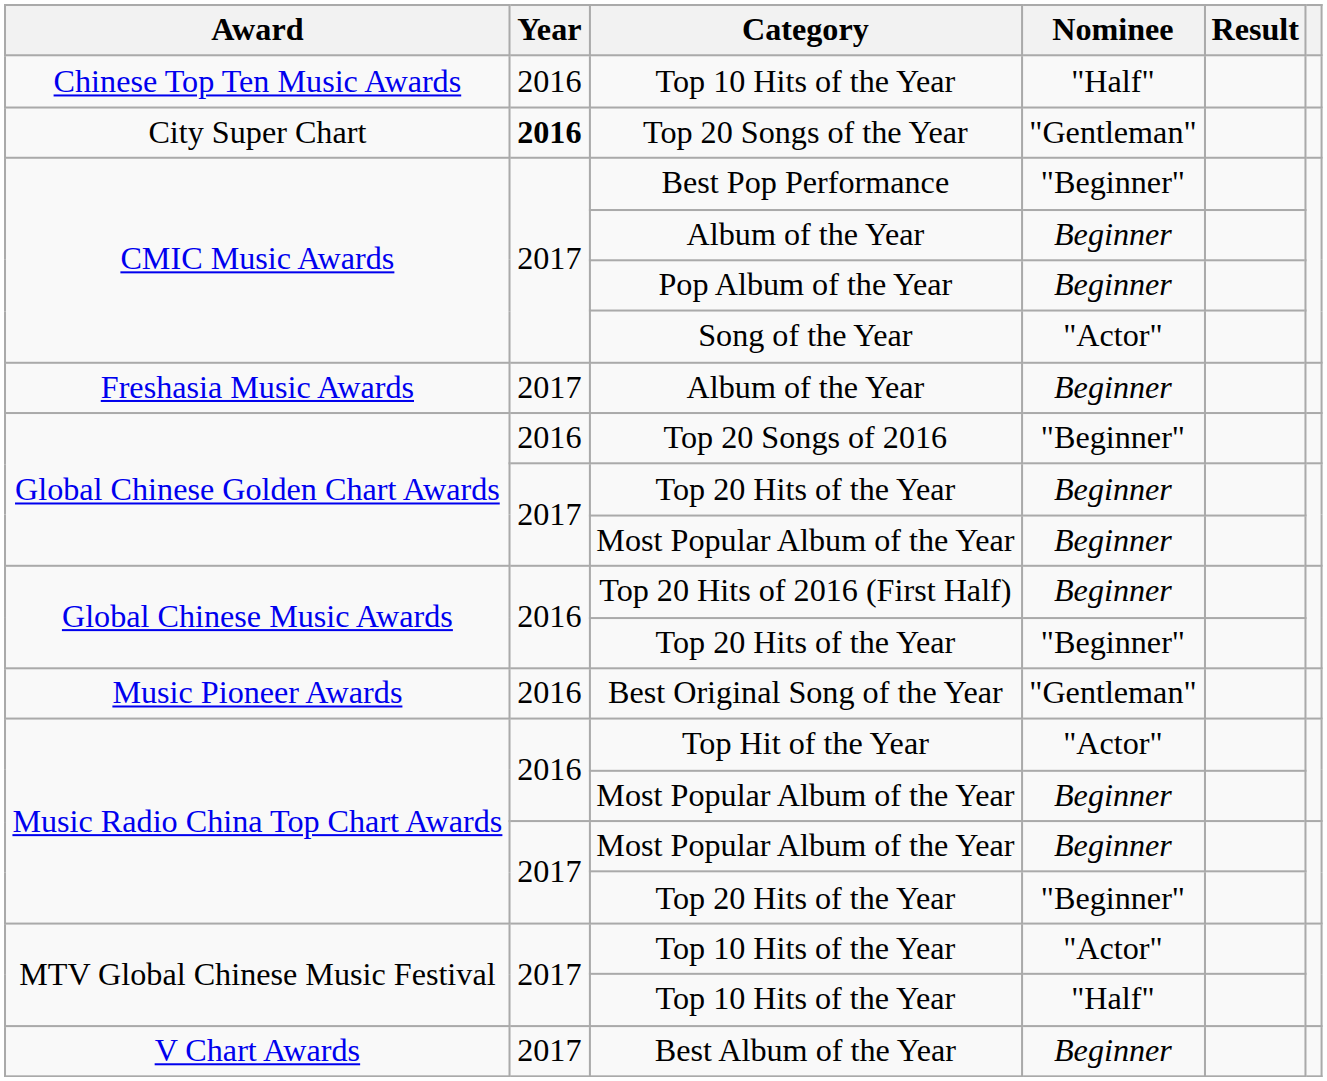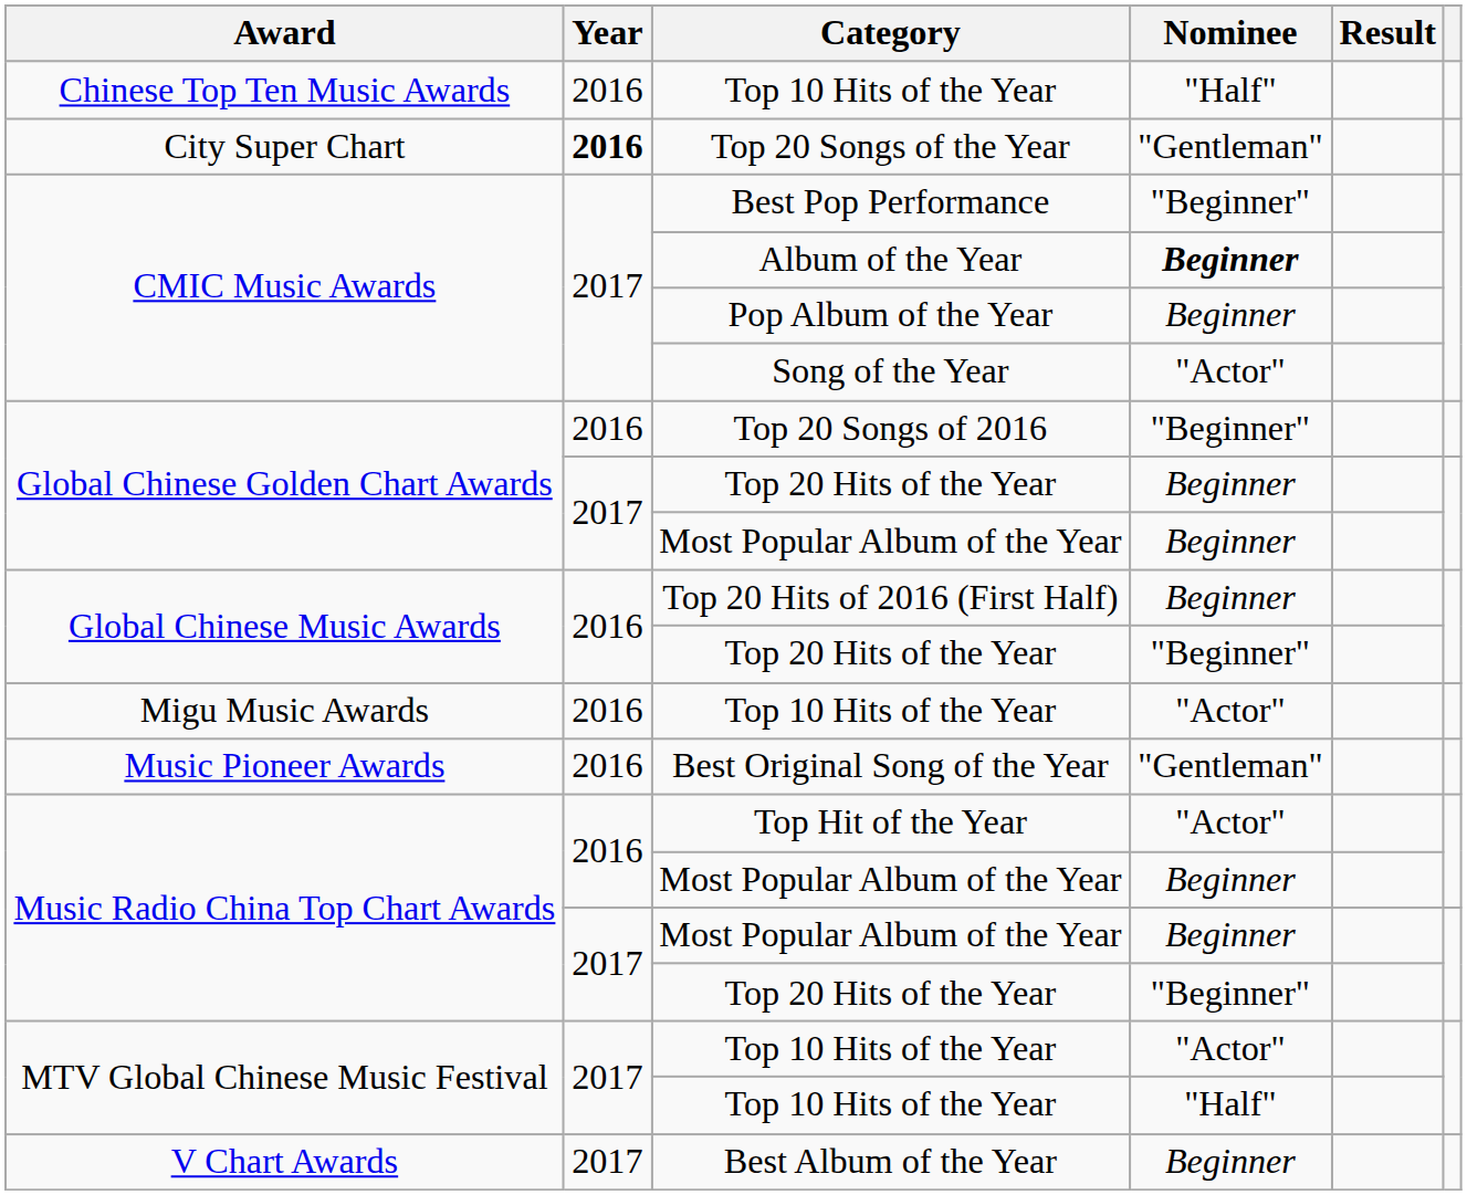CMIC Music Awards / Album of the Year | Nominee: normal -> bold
- row: Freshasia Music Awards | 2017 | Album of the Year | Beginner
+ row: Migu Music Awards | 2016 | Top 10 Hits of the Year | "Actor"
